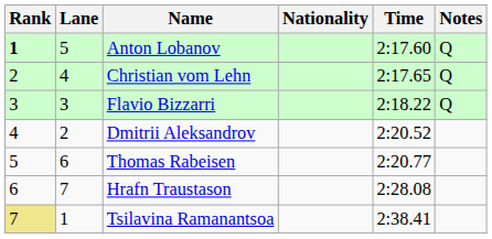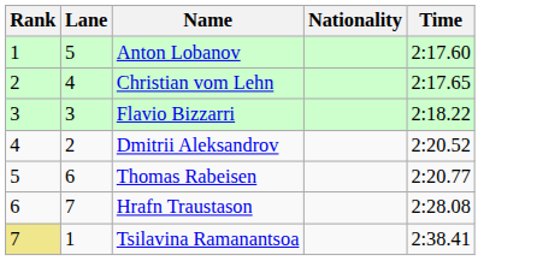- column: Notes | Q | Q | Q
Anton Lobanov | Rank: bold -> normal
